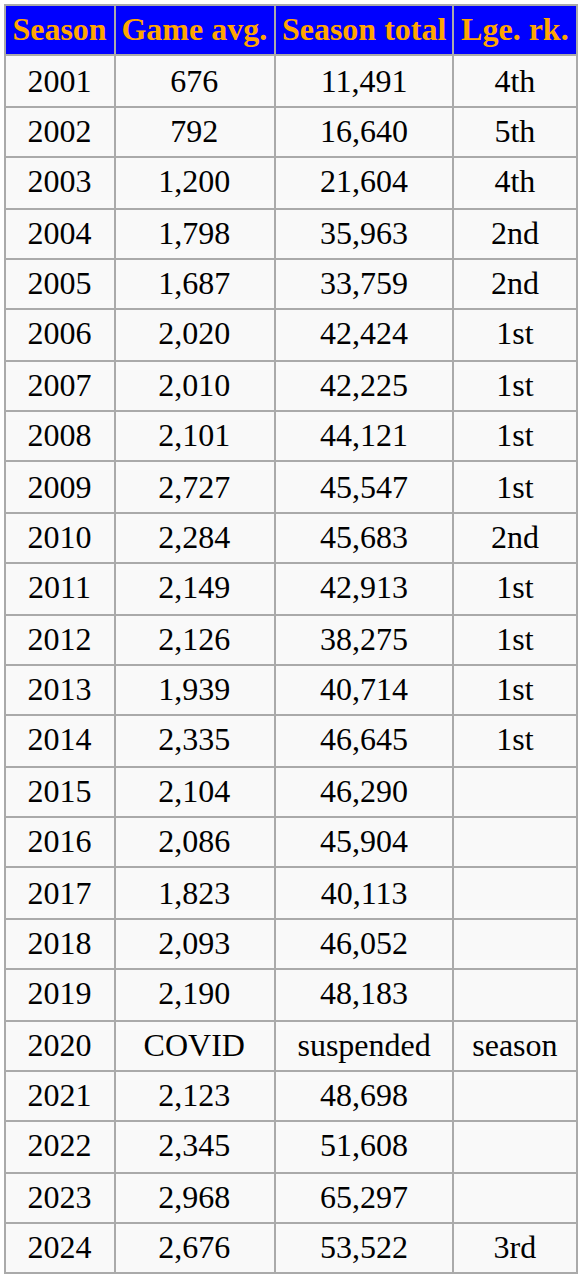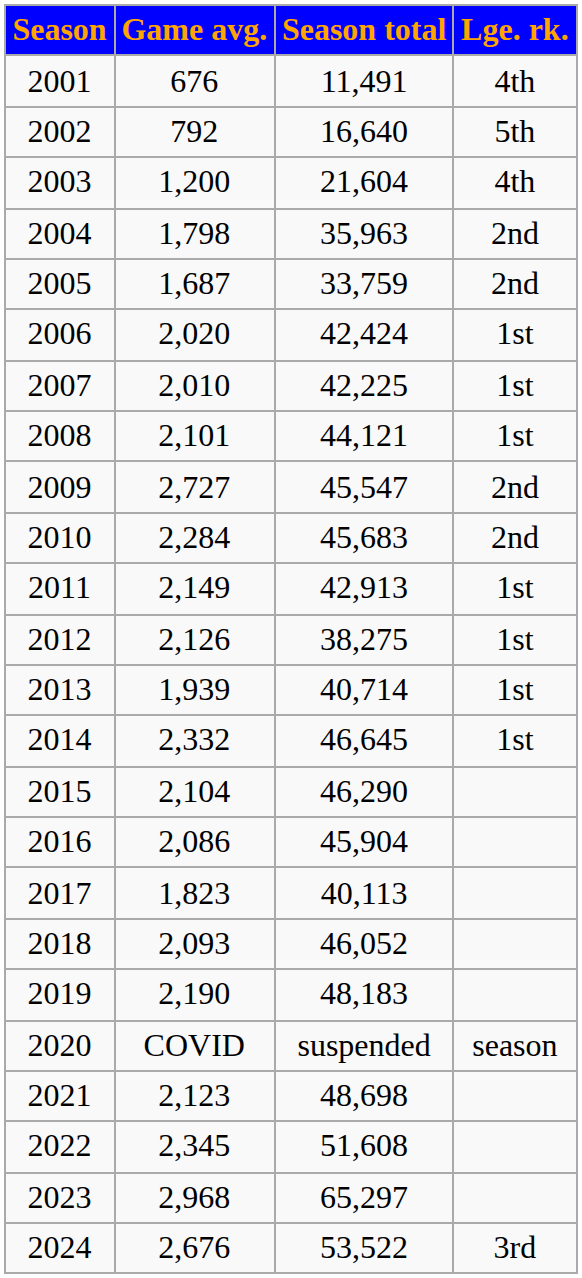2009 | Lge. rk.: 1st -> 2nd
2014 | Game avg.: 2,335 -> 2,332
